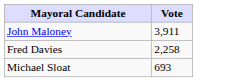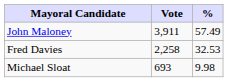+ column: % | 57.49 | 32.53 | 9.98
